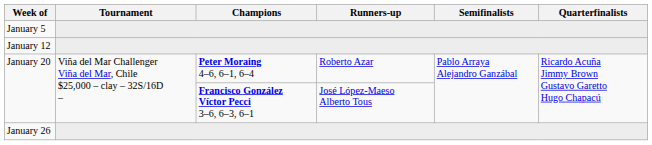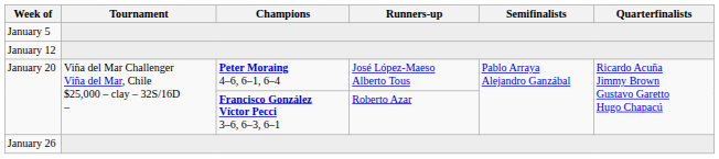January 20 / Peter Moraing 4–6, 6–1, 6–4 | Runners-up: Roberto Azar -> José López-Maeso Alberto Tous
January 20 / Francisco González Víctor Pecci 3–6, 6–3, 6–1 | Runners-up: José López-Maeso Alberto Tous -> Roberto Azar
